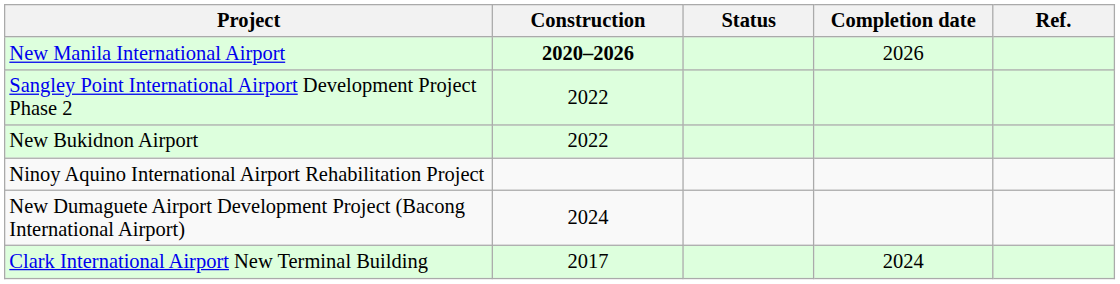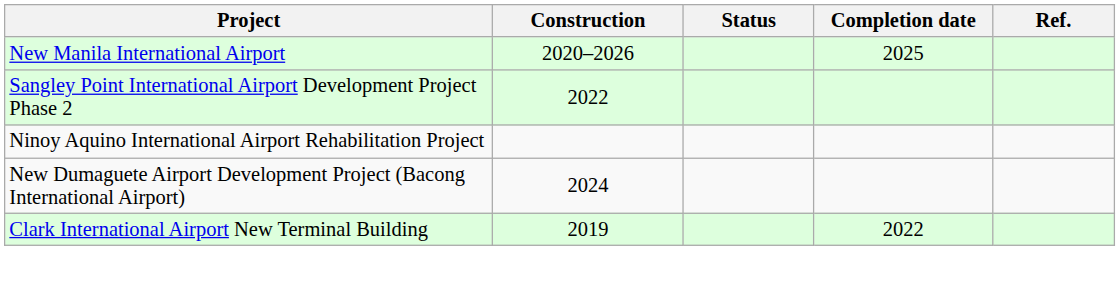New Manila International Airport | Construction: bold -> normal
New Manila International Airport | Completion date: 2026 -> 2025
- row: New Bukidnon Airport | 2022
Clark International Airport New Terminal Building | Construction: 2017 -> 2019
Clark International Airport New Terminal Building | Completion date: 2024 -> 2022
